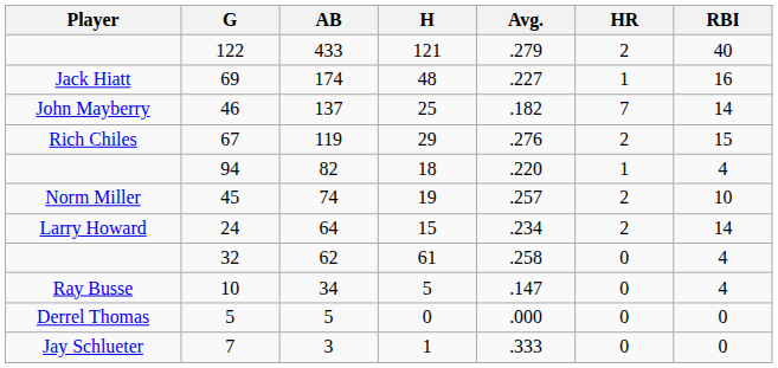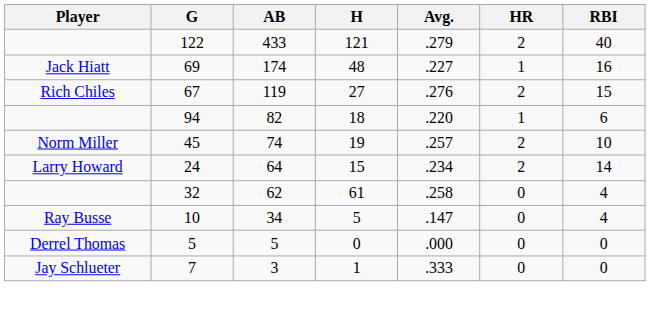- row: John Mayberry | 46 | 137 | 25 | .182 | 7 | 14
67 | H: 29 -> 27
94 | RBI: 4 -> 6
